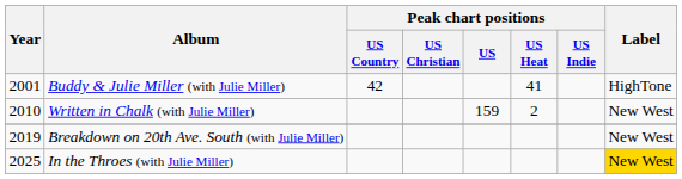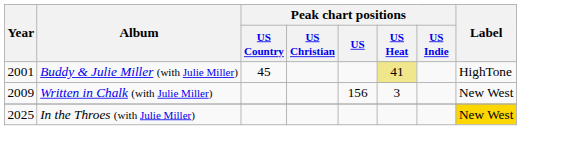Buddy & Julie Miller (with Julie Miller) | Peak chart positions / US Country: 42 -> 45
Buddy & Julie Miller (with Julie Miller) | Peak chart positions / US Heat: no background -> khaki background
Written in Chalk (with Julie Miller) | Year: 2010 -> 2009
Written in Chalk (with Julie Miller) | Peak chart positions / US: 159 -> 156
Written in Chalk (with Julie Miller) | Peak chart positions / US Heat: 2 -> 3
- row: 2019 | Breakdown on 20th Ave. South (with Julie Miller) | New West
